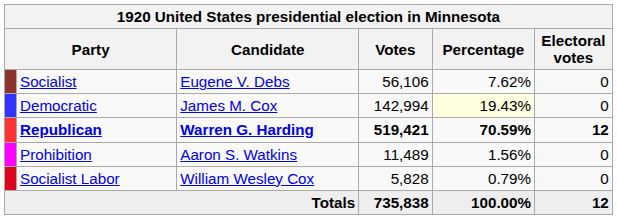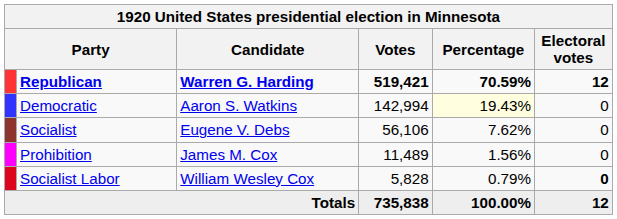rows swapped: Republican <-> Socialist
Democratic | Candidate: James M. Cox -> Aaron S. Watkins
Prohibition | Candidate: Aaron S. Watkins -> James M. Cox
Socialist Labor | Electoral votes: normal -> bold
